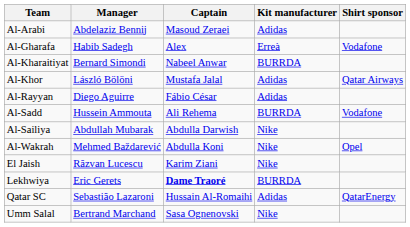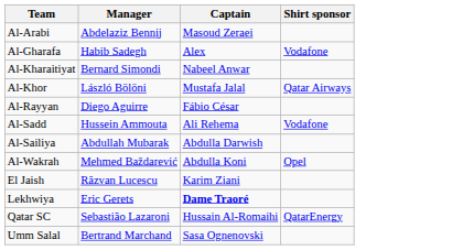- column: Kit manufacturer | Adidas | Erreà | BURRDA | Adidas | Adidas | BURRDA | Nike | Nike | Nike | BURRDA | Adidas | Nike
